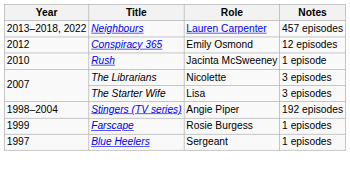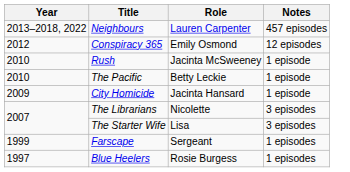+ row: 2010 | The Pacific | Betty Leckie | 1 episode
+ row: 2009 | City Homicide | Jacinta Hansard | 1 episode
- row: 1998–2004 | Stingers (TV series) | Angie Piper | 192 episodes
Farscape | Role: Rosie Burgess -> Sergeant
Blue Heelers | Role: Sergeant -> Rosie Burgess
